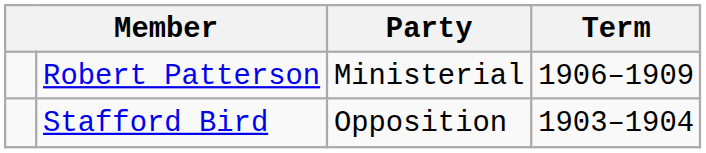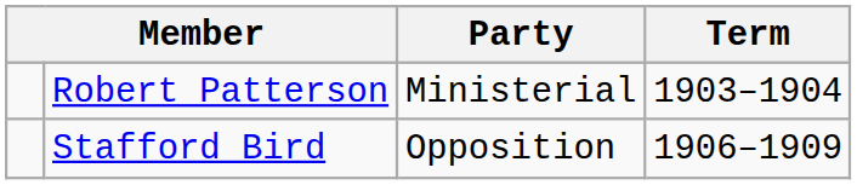Robert Patterson | Term: 1906–1909 -> 1903–1904
Stafford Bird | Term: 1903–1904 -> 1906–1909
